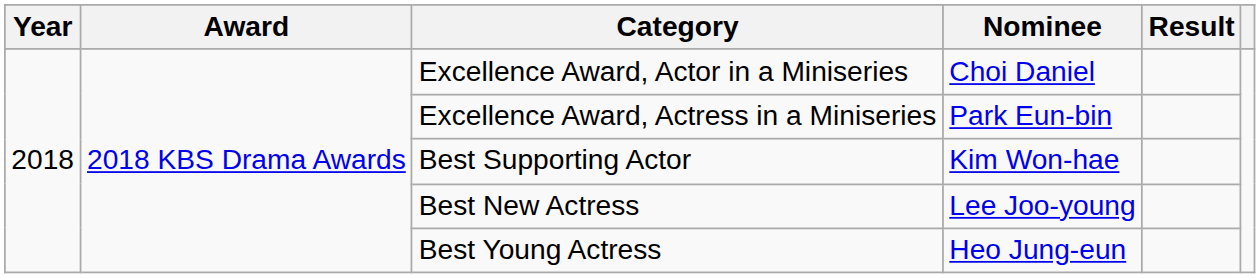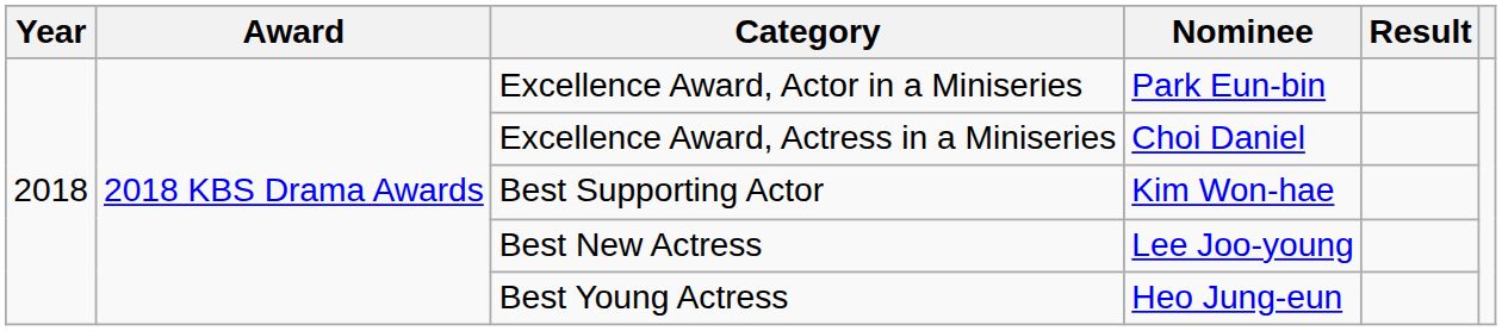Excellence Award, Actor in a Miniseries | Nominee: Choi Daniel -> Park Eun-bin
Excellence Award, Actress in a Miniseries | Nominee: Park Eun-bin -> Choi Daniel
